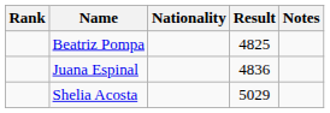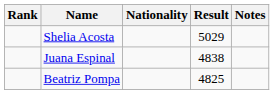rows swapped: Shelia Acosta <-> Beatriz Pompa
Juana Espinal | Result: 4836 -> 4838
